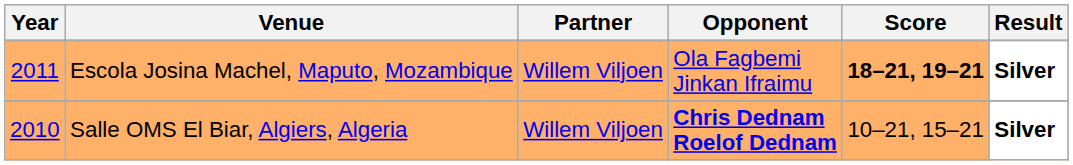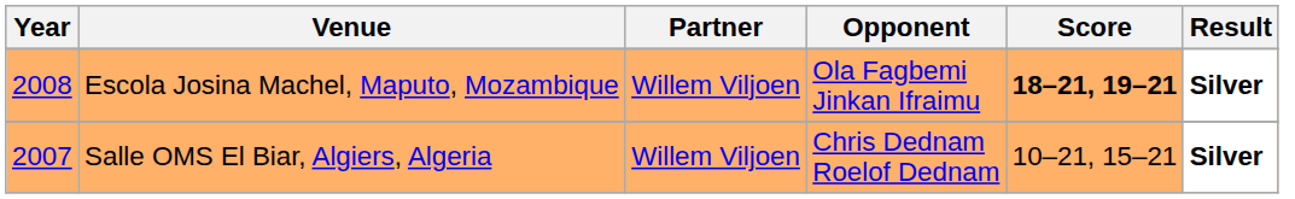Escola Josina Machel, Maputo, Mozambique | Year: 2011 -> 2008
Salle OMS El Biar, Algiers, Algeria | Year: 2010 -> 2007
Salle OMS El Biar, Algiers, Algeria | Opponent: bold -> normal
